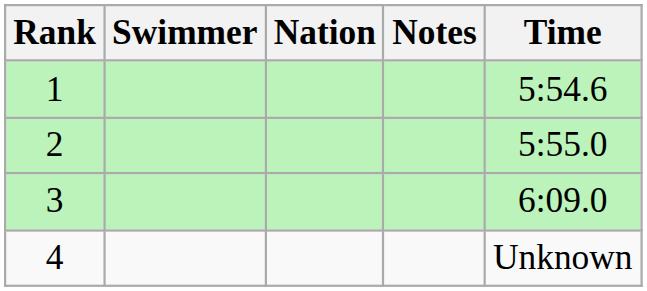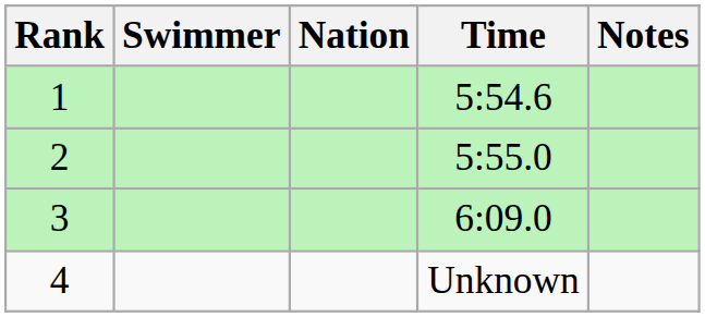columns swapped: Time <-> Notes
